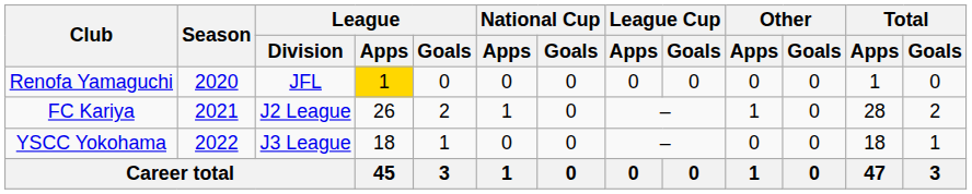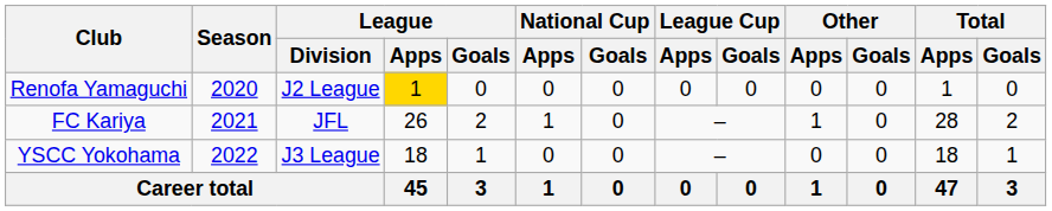Renofa Yamaguchi | League / Division: JFL -> J2 League
FC Kariya | League / Division: J2 League -> JFL
